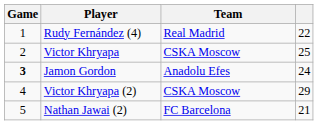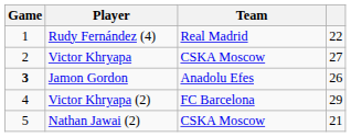Victor Khryapa | column 4: 25 -> 27
Jamon Gordon | column 4: 24 -> 26
Victor Khryapa (2) | Team: CSKA Moscow -> FC Barcelona
Nathan Jawai (2) | Team: FC Barcelona -> CSKA Moscow
